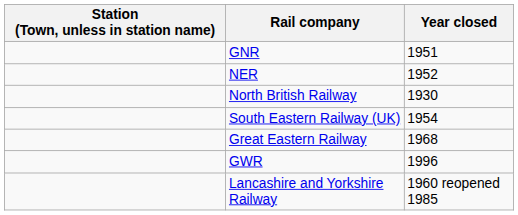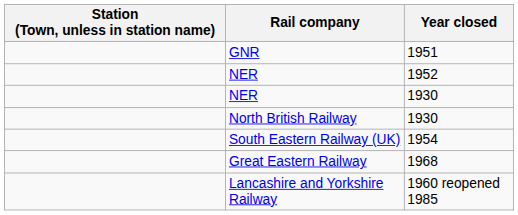+ row: NER | 1930
- row: GWR | 1996
